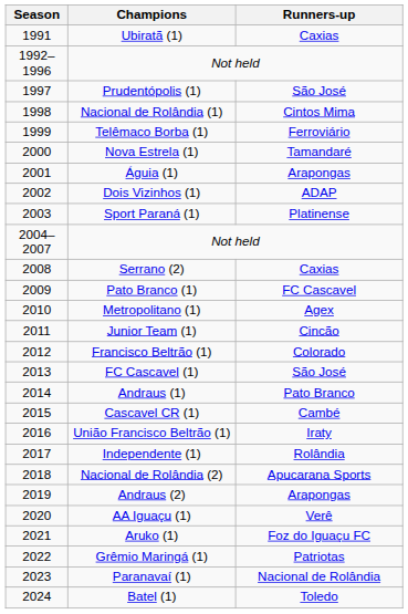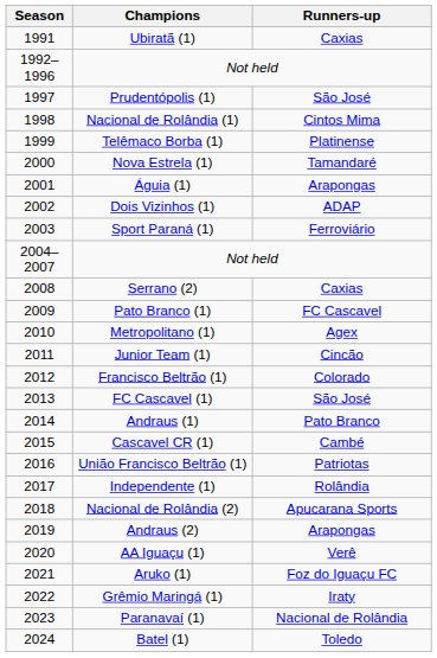Telêmaco Borba (1) | Runners-up: Ferroviário -> Platinense
Sport Paraná (1) | Runners-up: Platinense -> Ferroviário
União Francisco Beltrão (1) | Runners-up: Iraty -> Patriotas
Grêmio Maringá (1) | Runners-up: Patriotas -> Iraty
